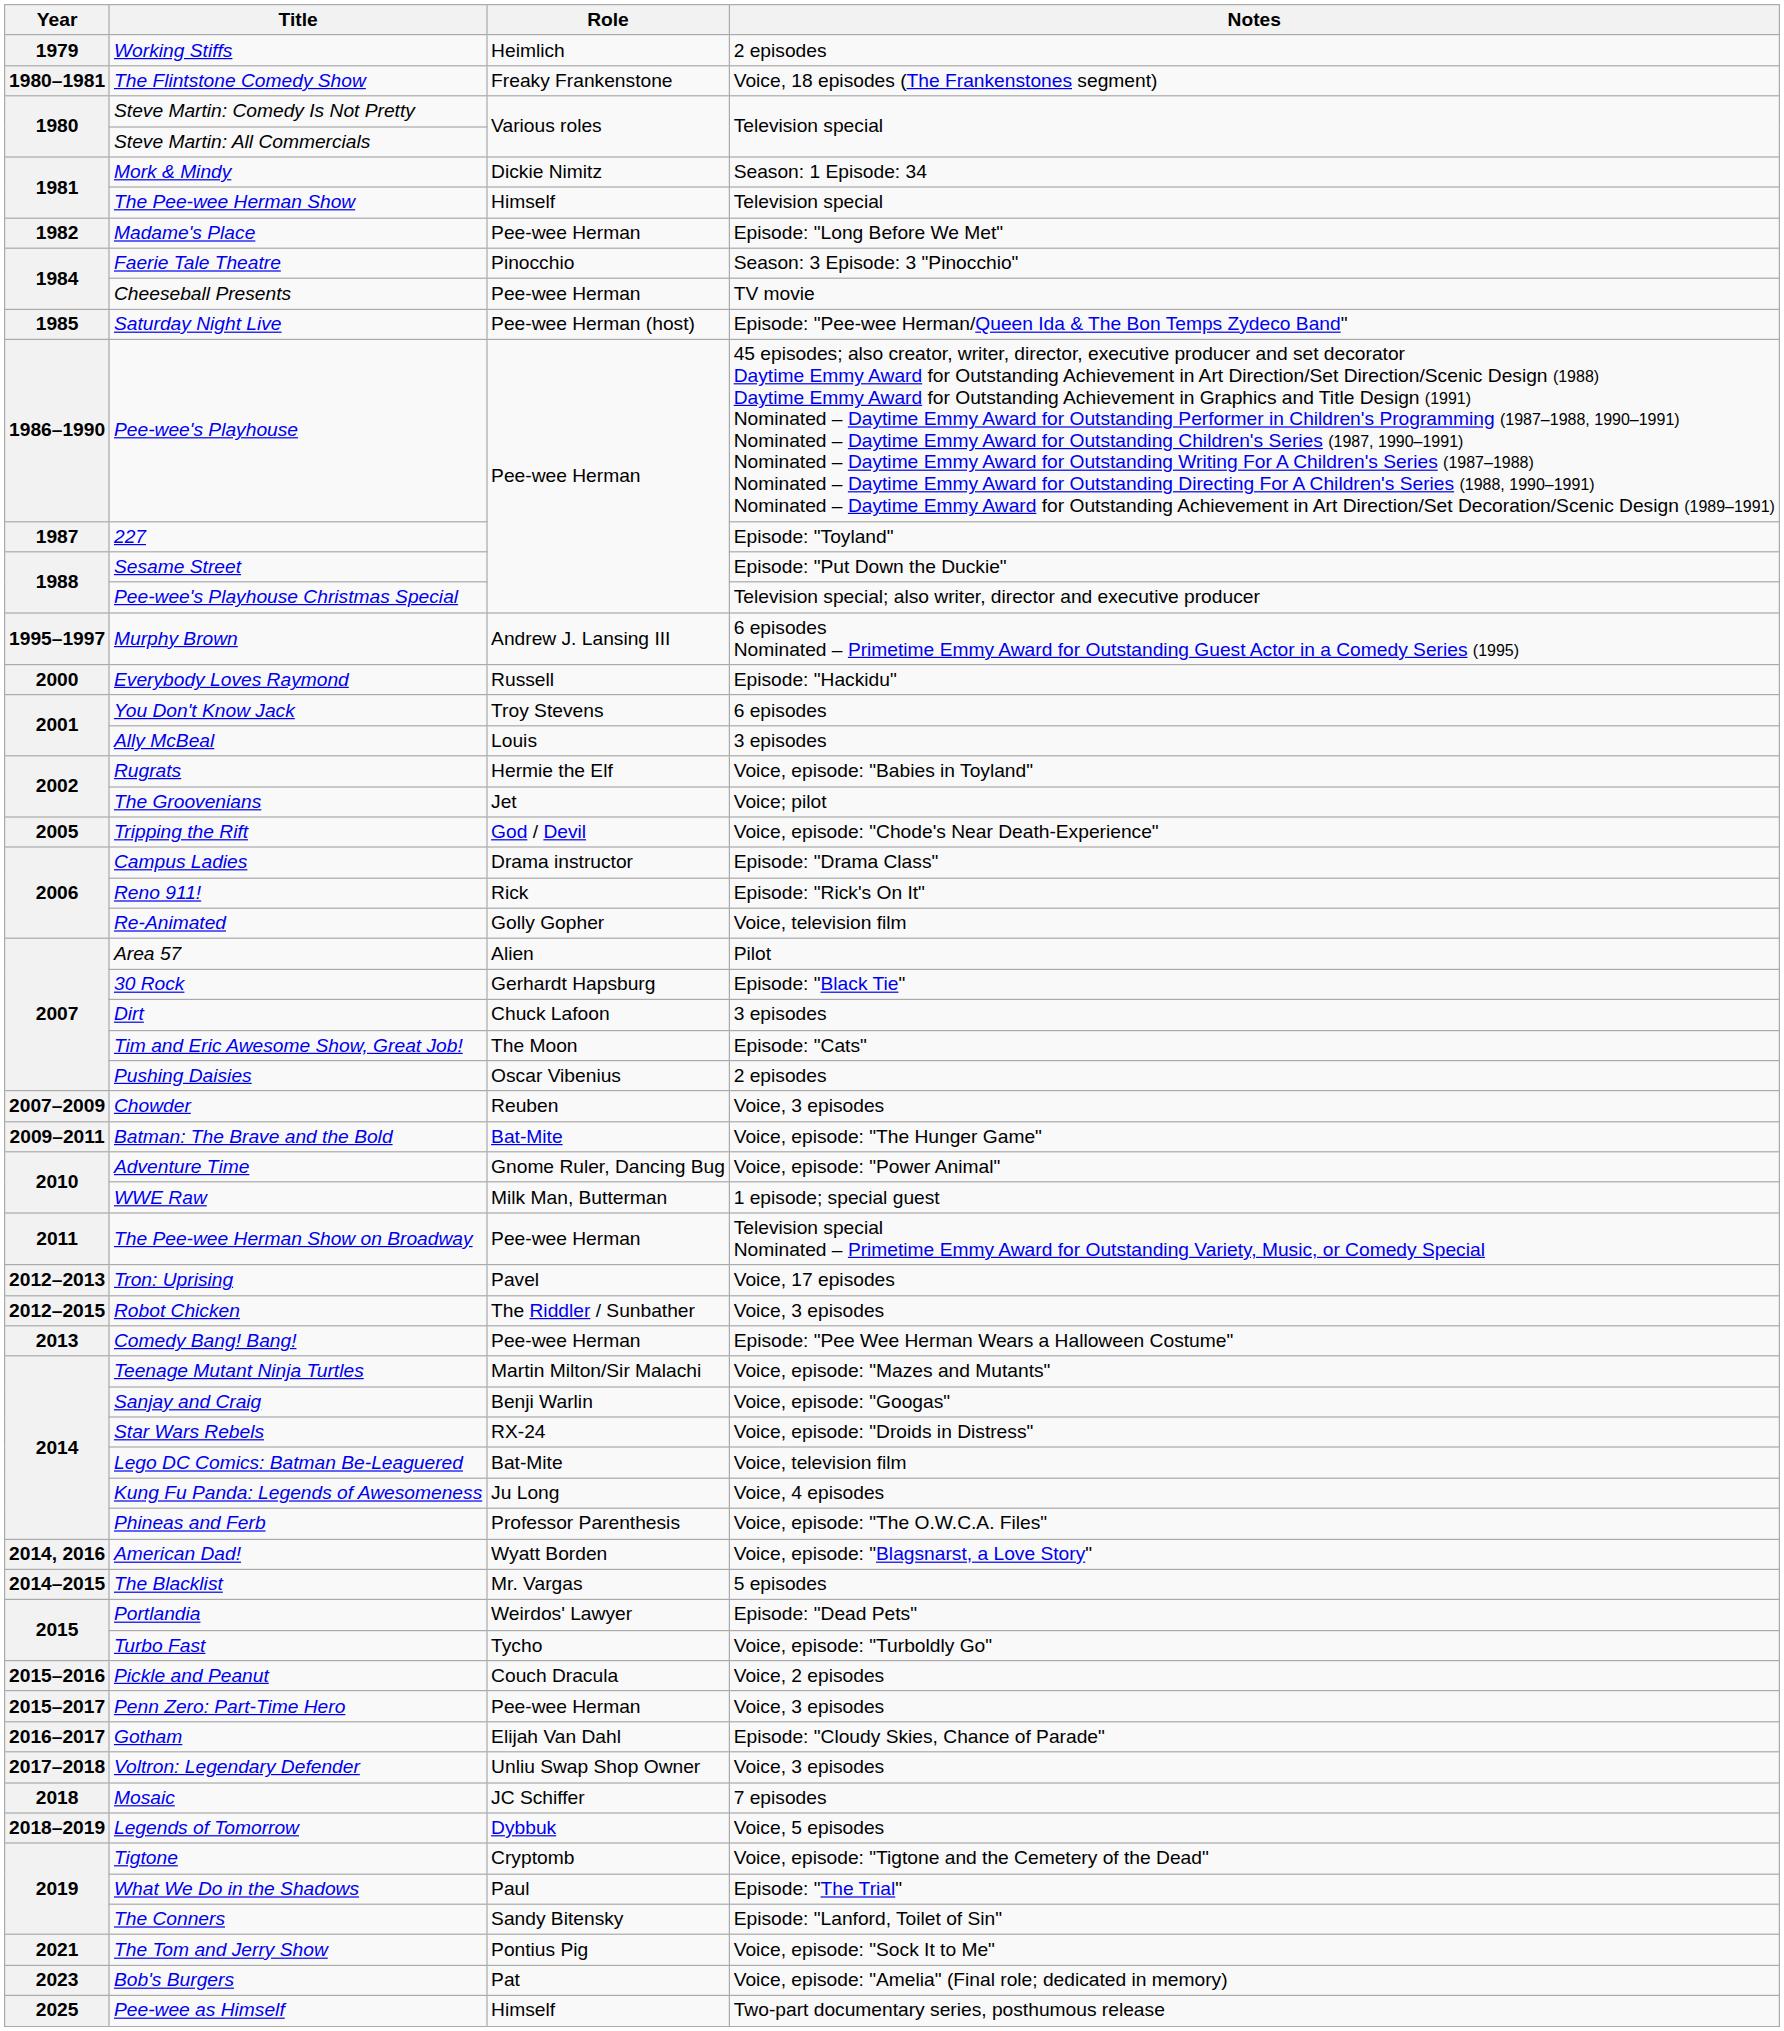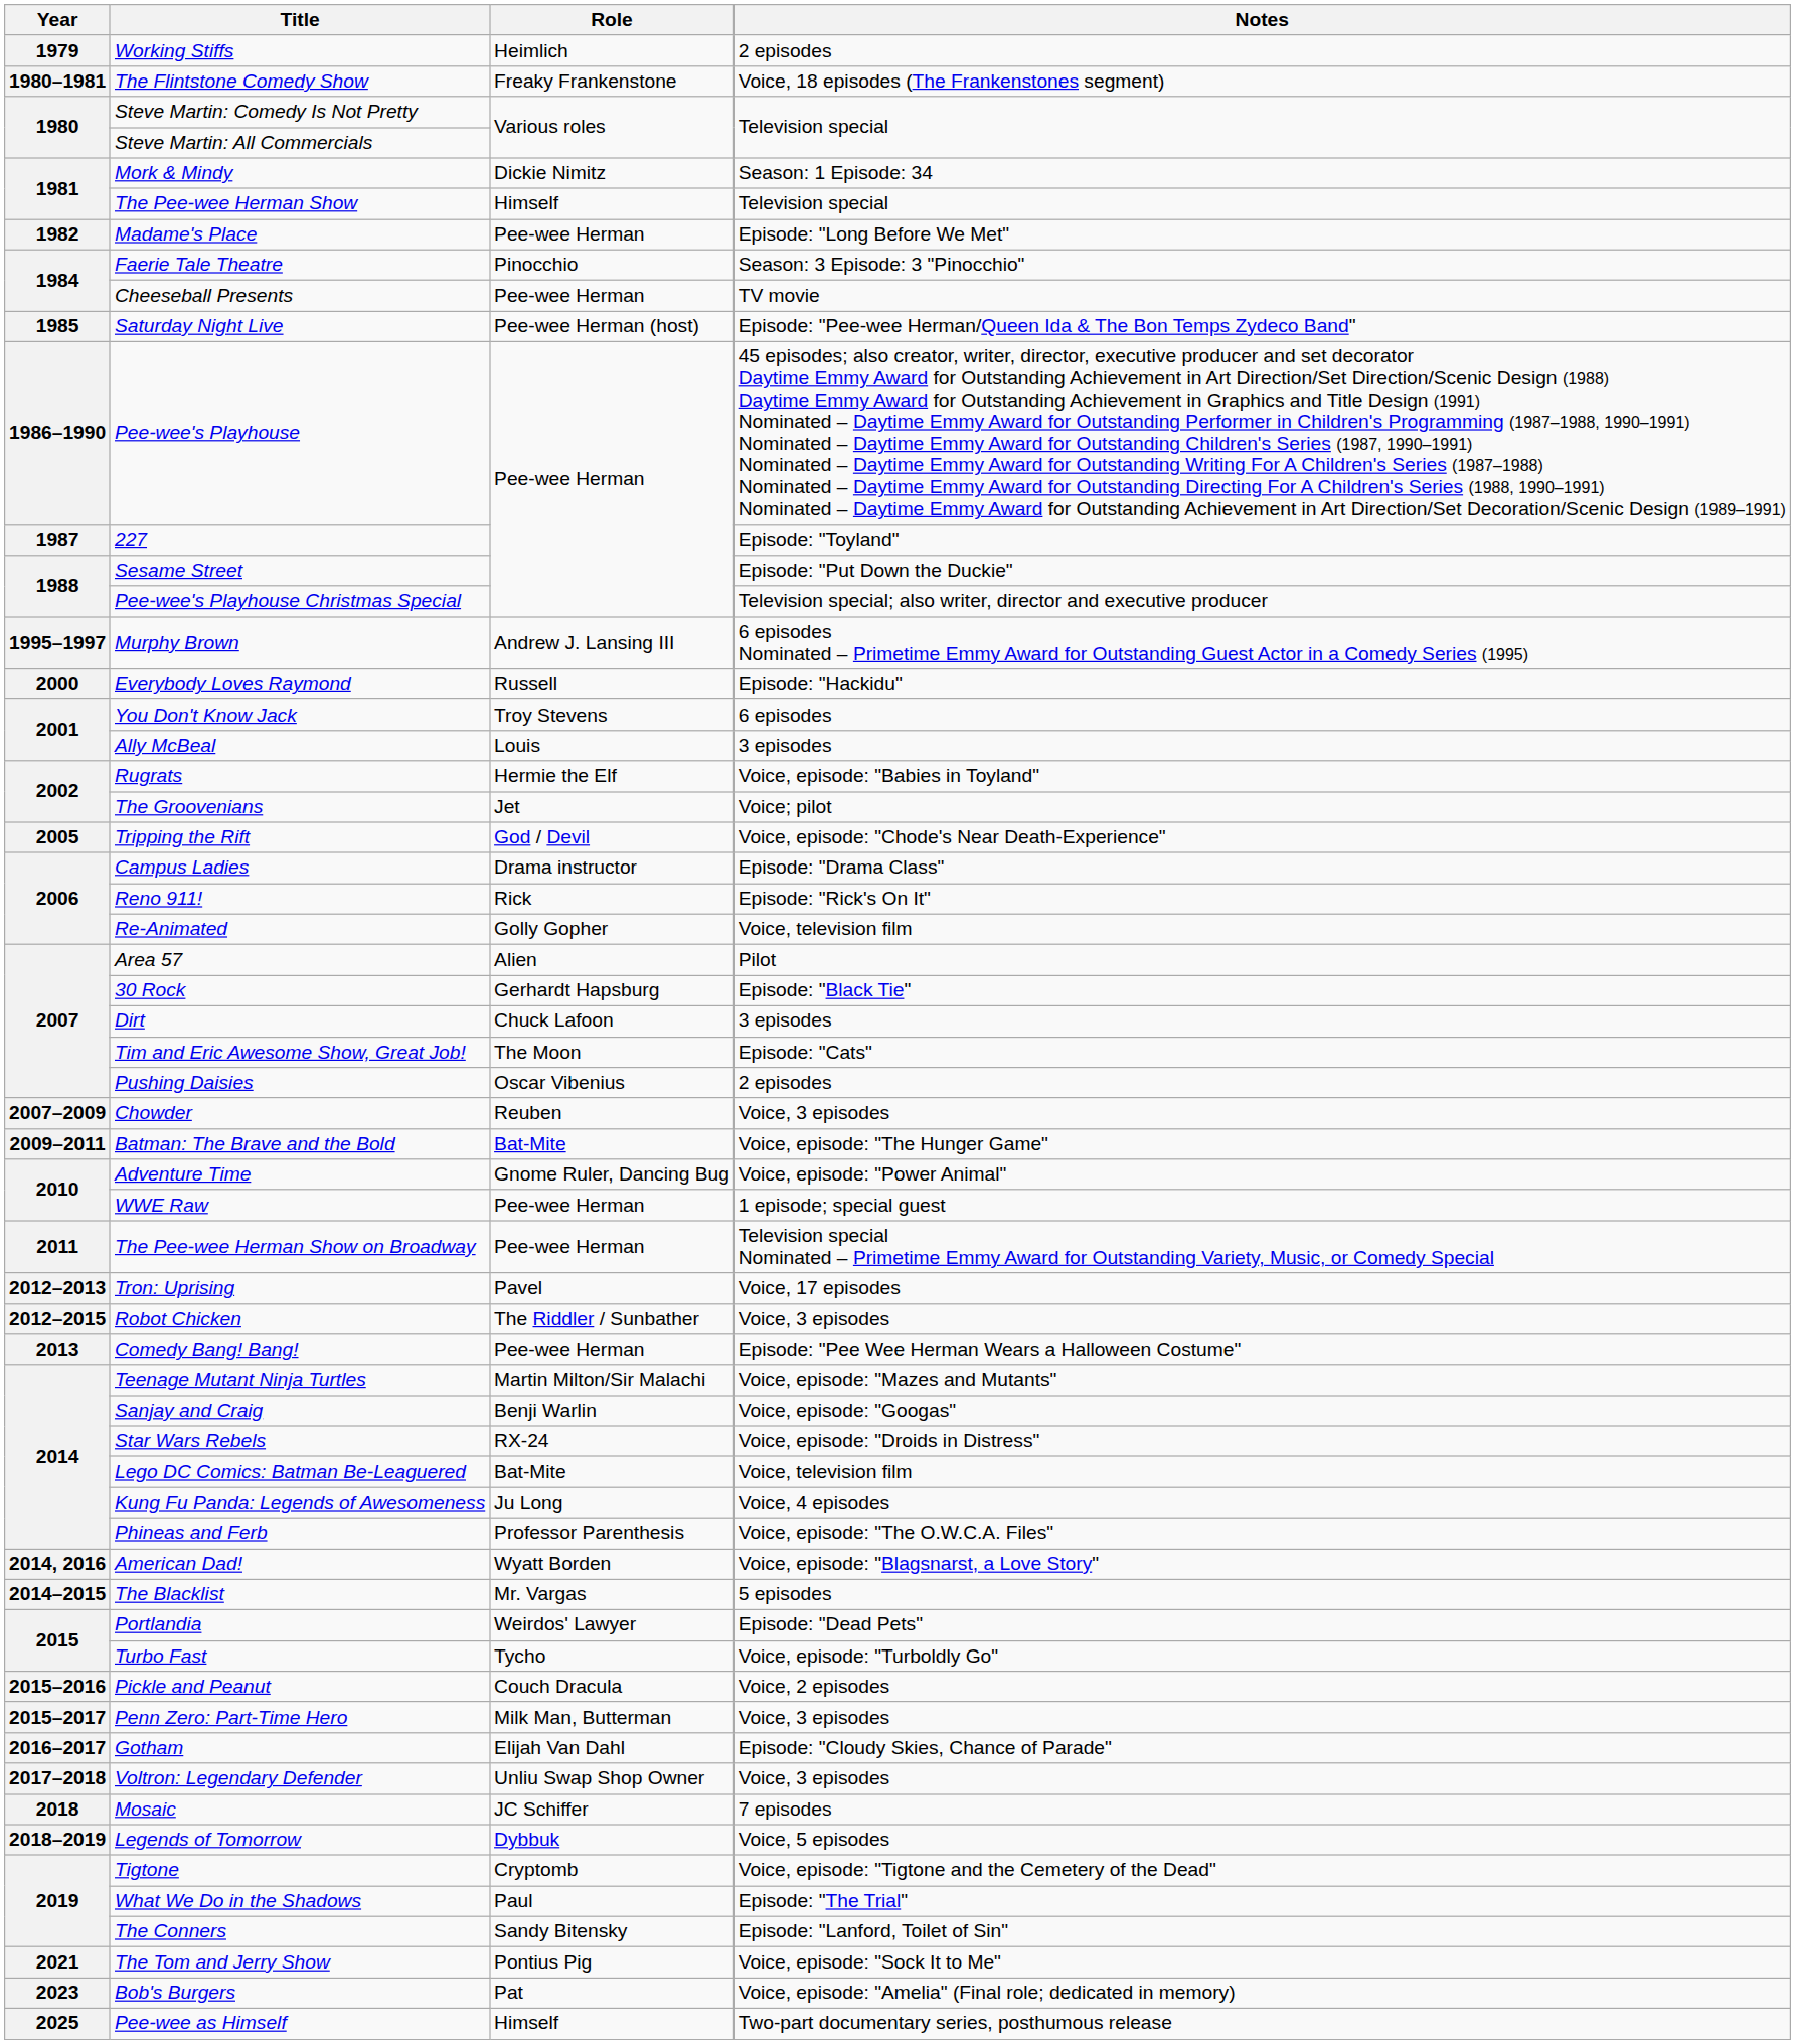WWE Raw | Role: Milk Man, Butterman -> Pee-wee Herman
Penn Zero: Part-Time Hero | Role: Pee-wee Herman -> Milk Man, Butterman
